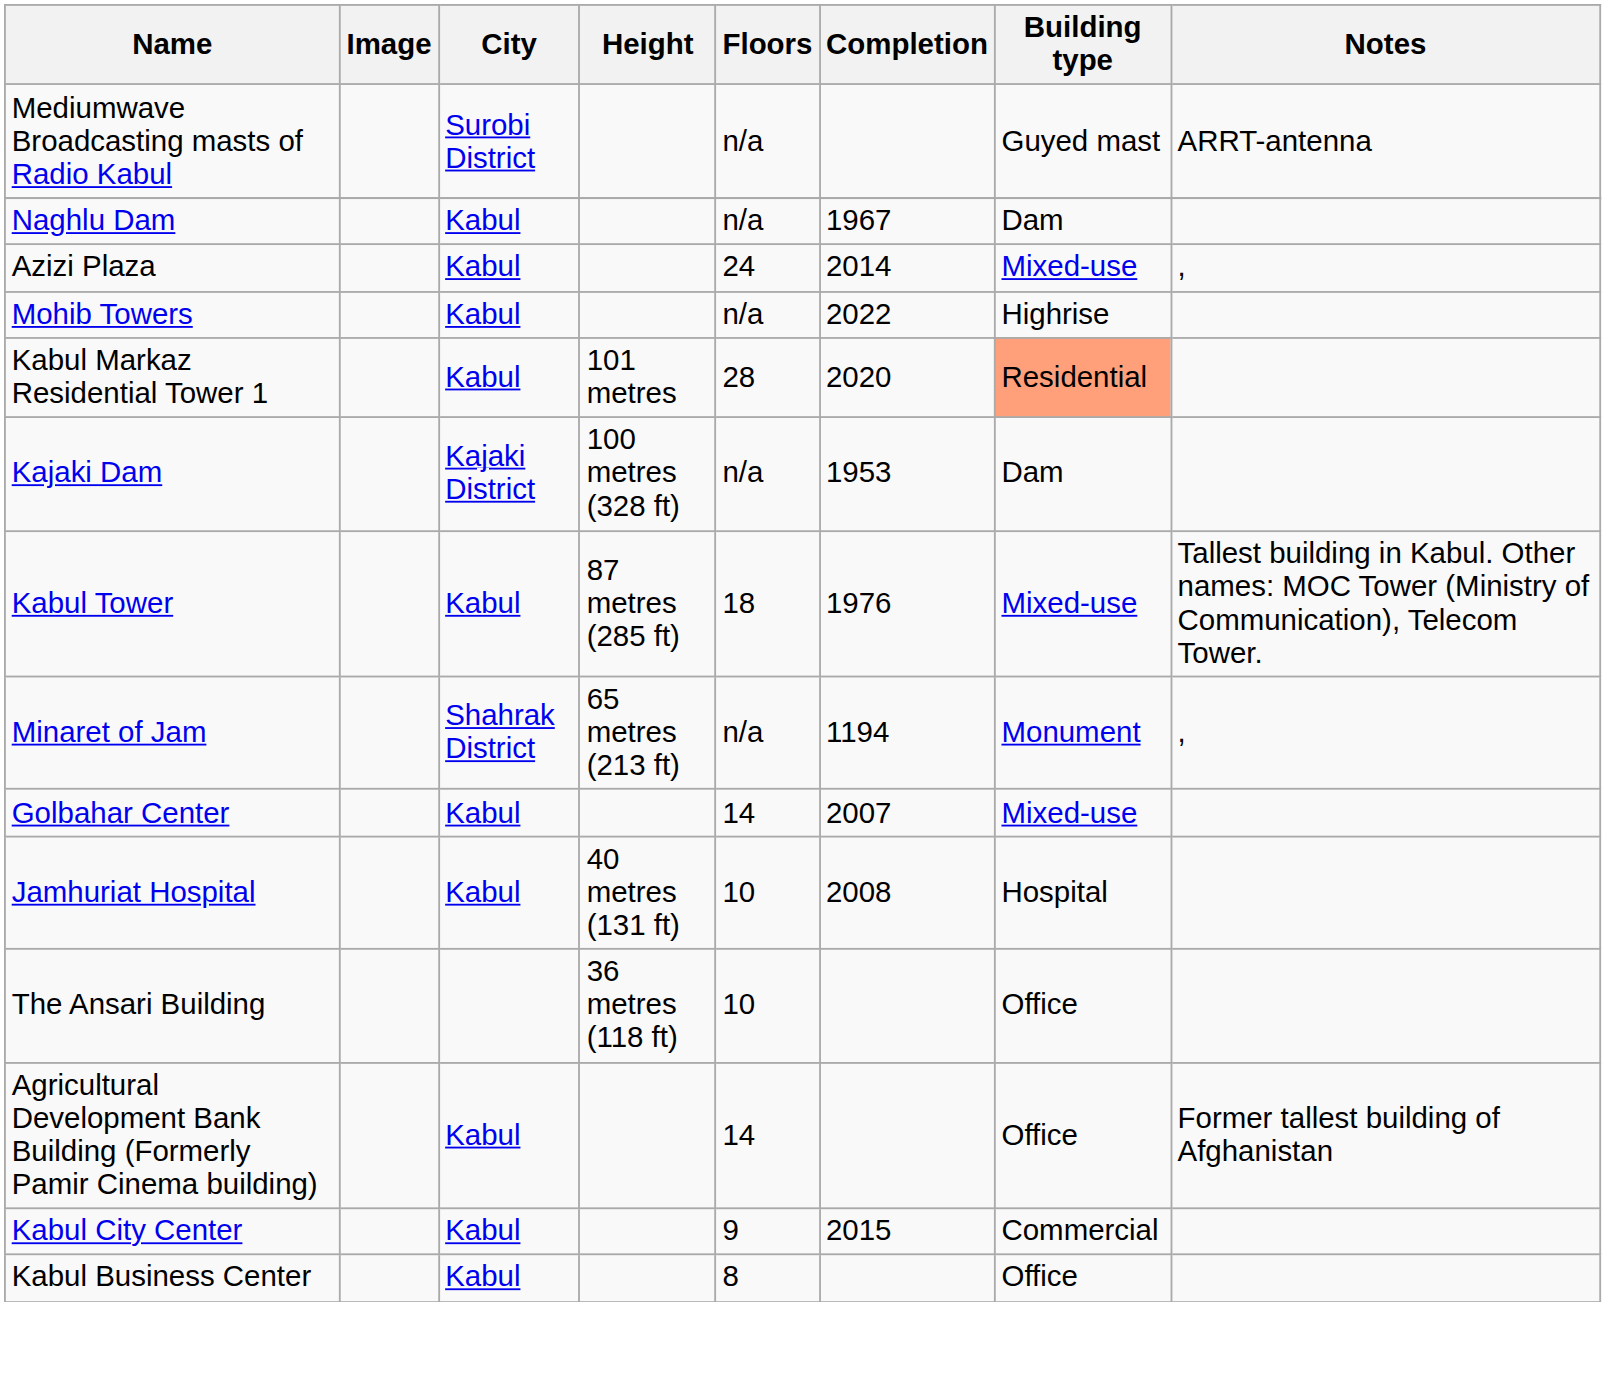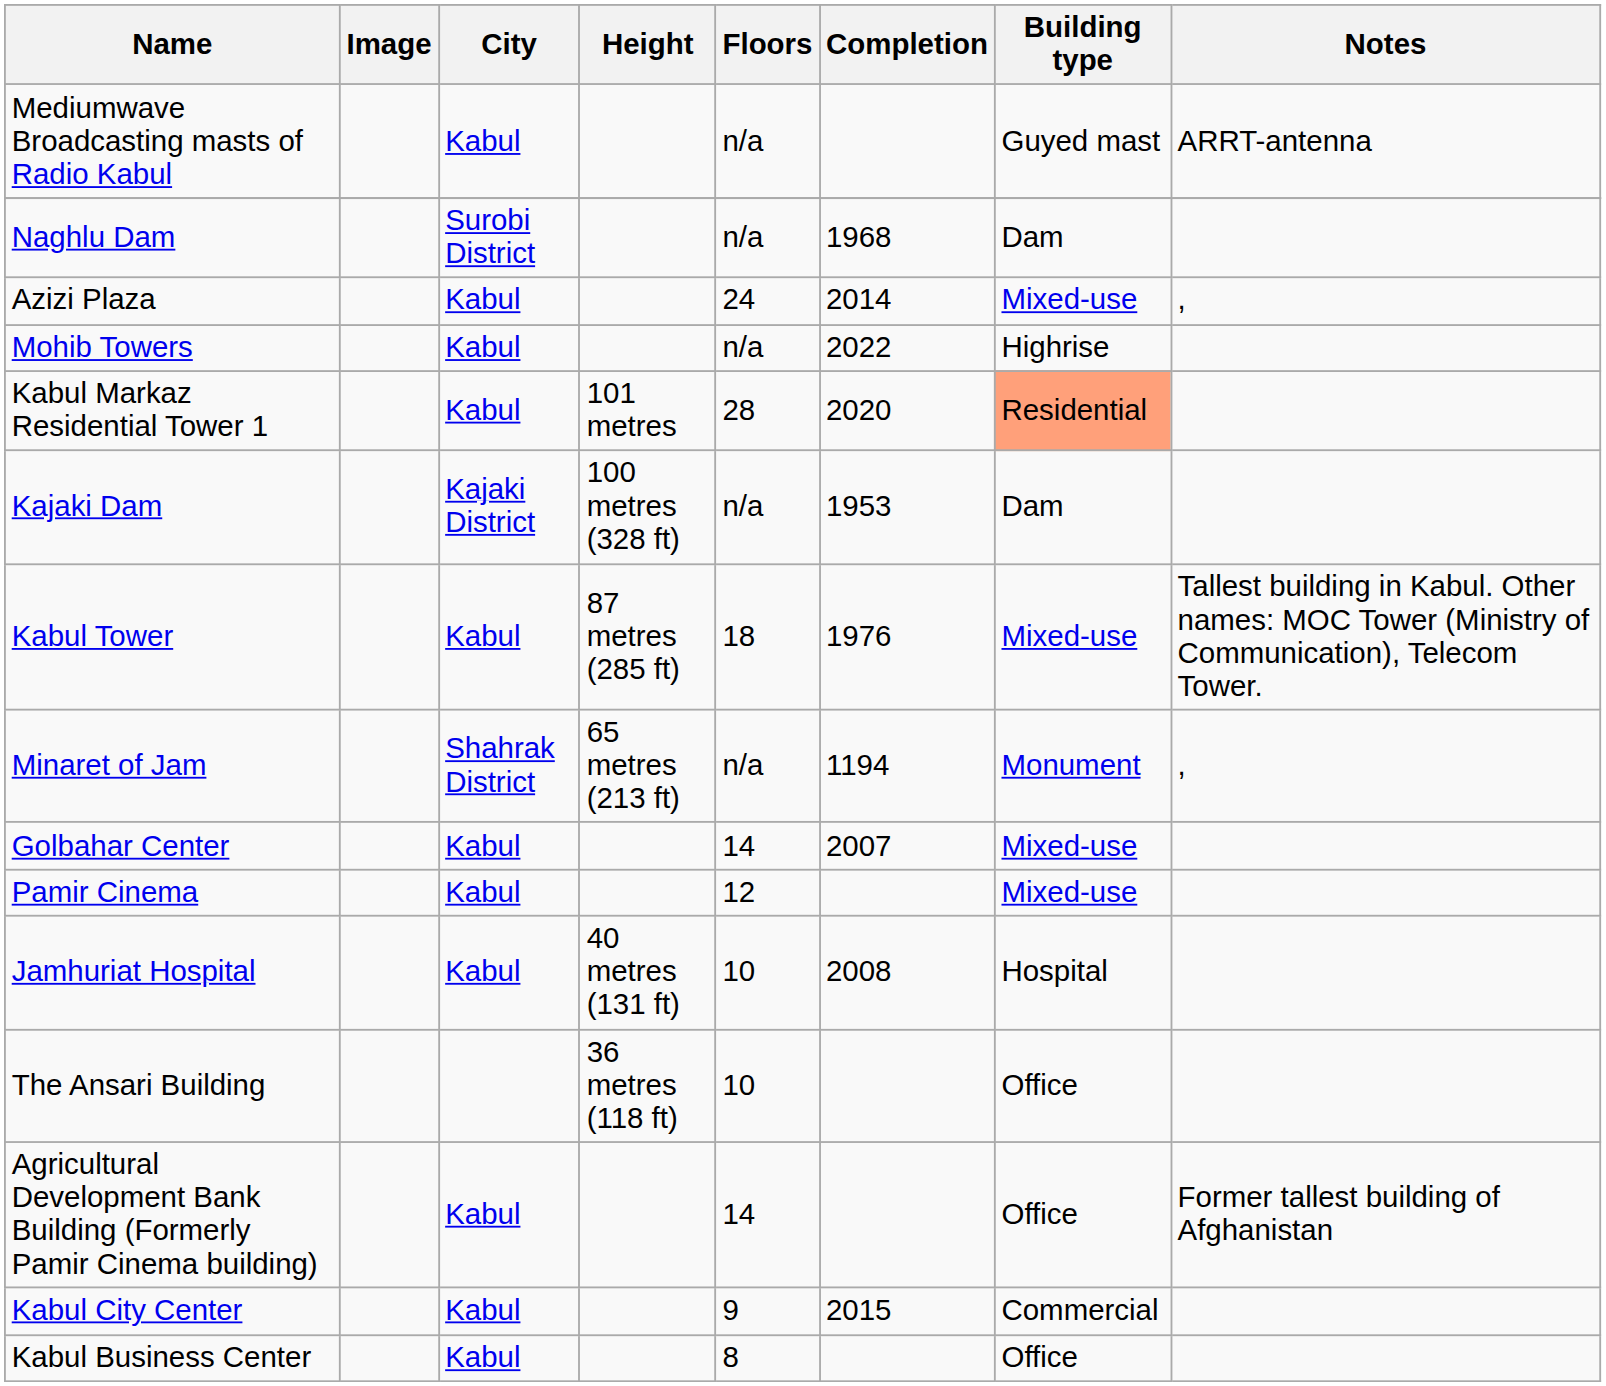Mediumwave Broadcasting masts of Radio Kabul | City: Surobi District -> Kabul
Naghlu Dam | City: Kabul -> Surobi District
Naghlu Dam | Completion: 1967 -> 1968
+ row: Pamir Cinema | Kabul | 12 | Mixed-use
